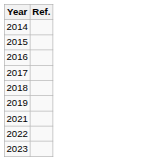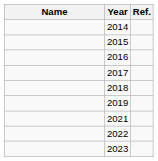+ column: Name
